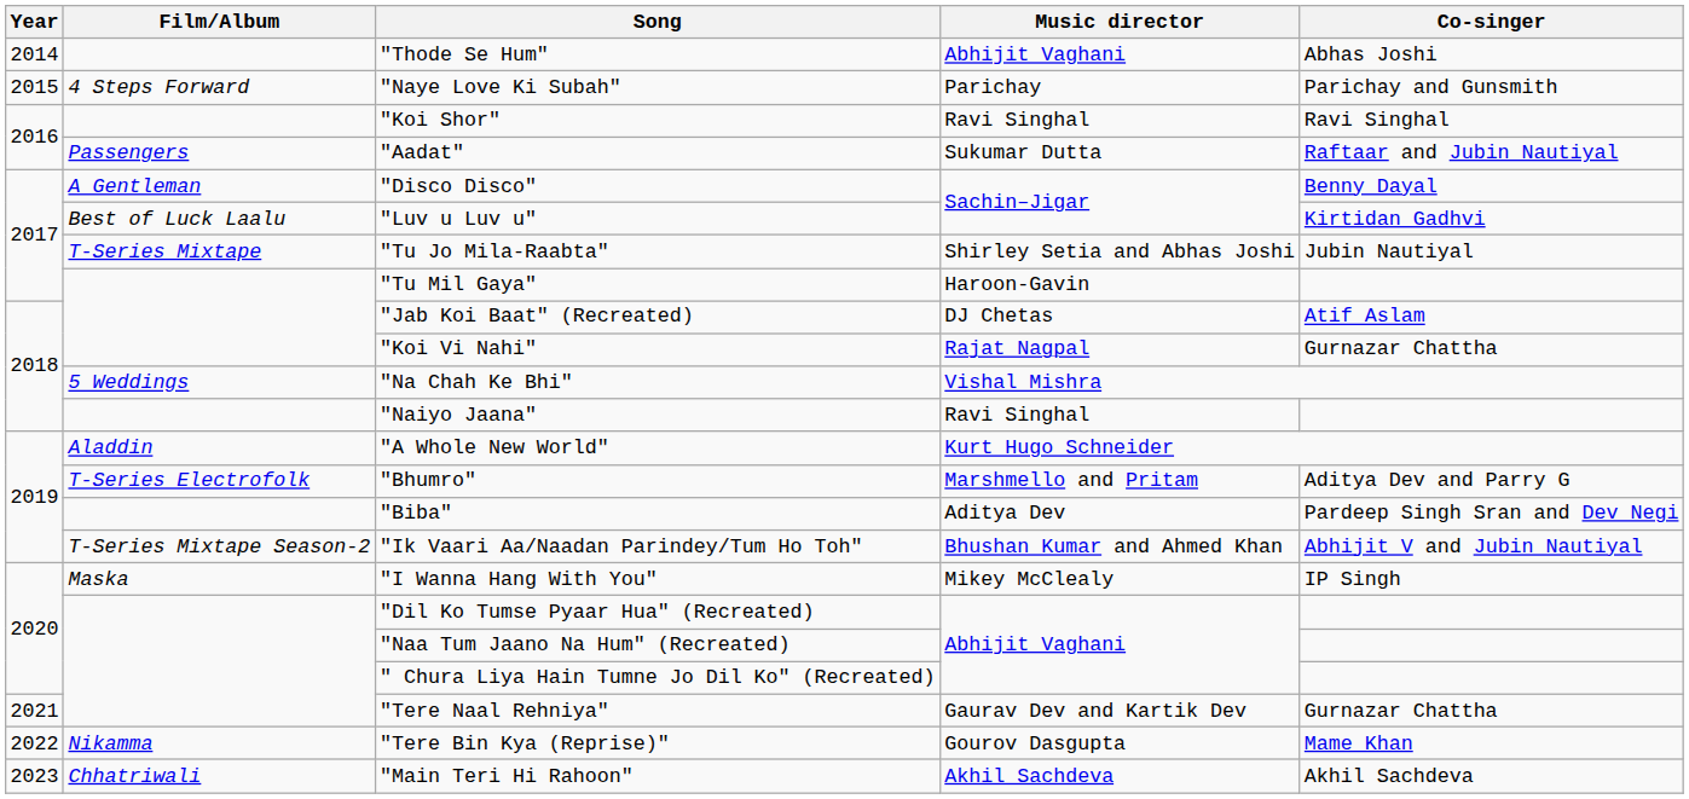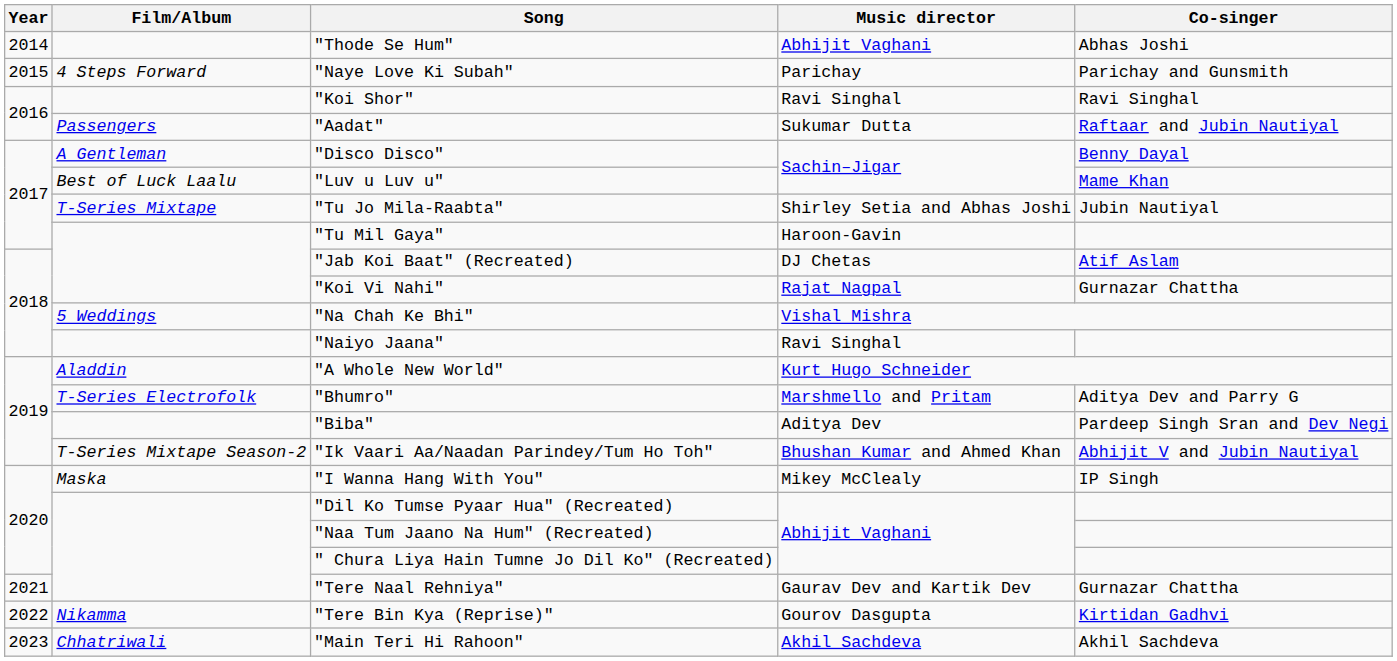"Luv u Luv u" | Co-singer: Kirtidan Gadhvi -> Mame Khan
"Tere Bin Kya (Reprise)" | Co-singer: Mame Khan -> Kirtidan Gadhvi
